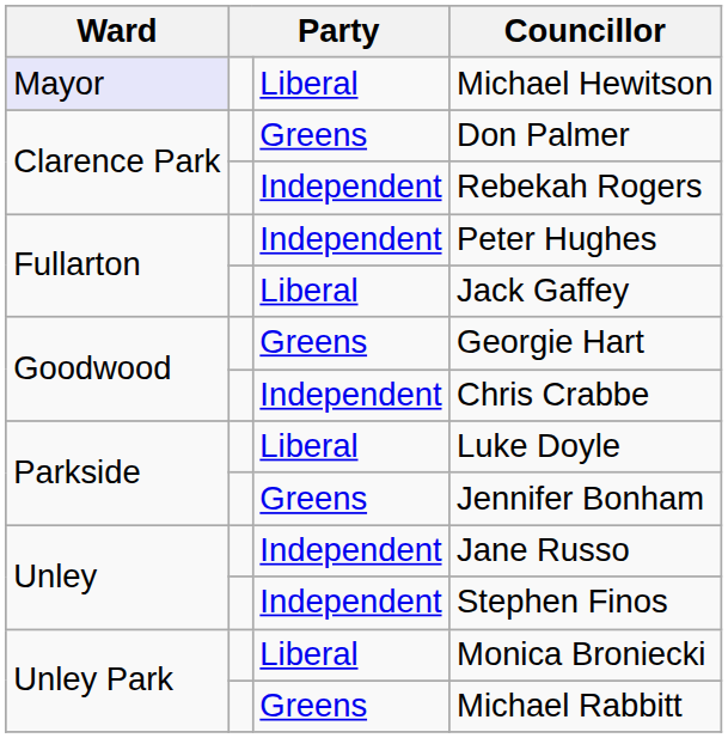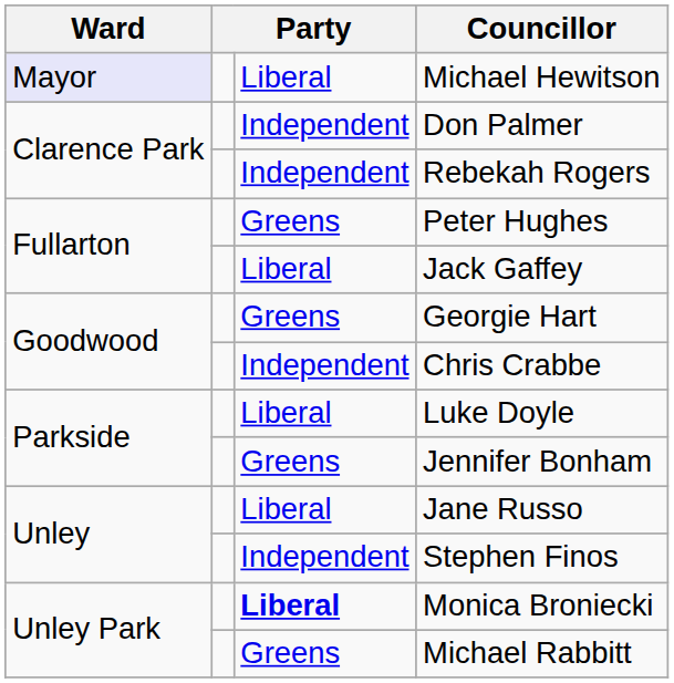Don Palmer | column 3: Greens -> Independent
Peter Hughes | column 3: Independent -> Greens
Jane Russo | column 3: Independent -> Liberal
Monica Broniecki | column 3: normal -> bold
